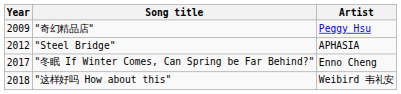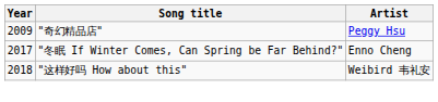- row: 2012 | "Steel Bridge" | APHASIA
